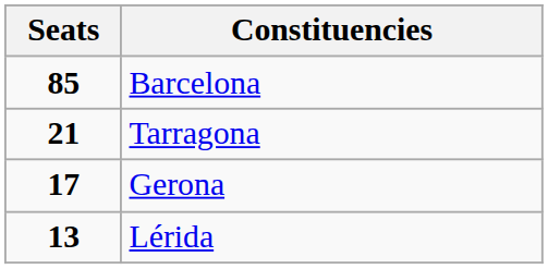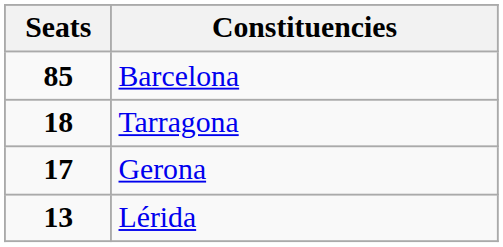Tarragona | Seats: 21 -> 18
